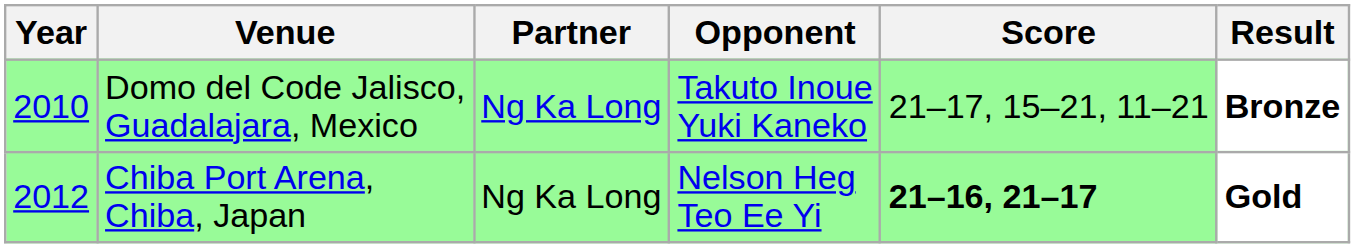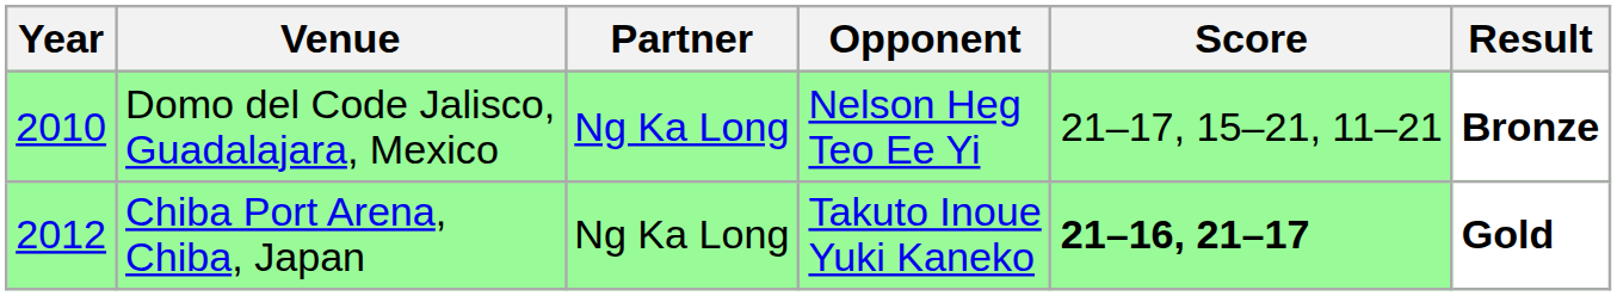Domo del Code Jalisco, Guadalajara, Mexico | Opponent: Takuto Inoue Yuki Kaneko -> Nelson Heg Teo Ee Yi
Chiba Port Arena, Chiba, Japan | Opponent: Nelson Heg Teo Ee Yi -> Takuto Inoue Yuki Kaneko
